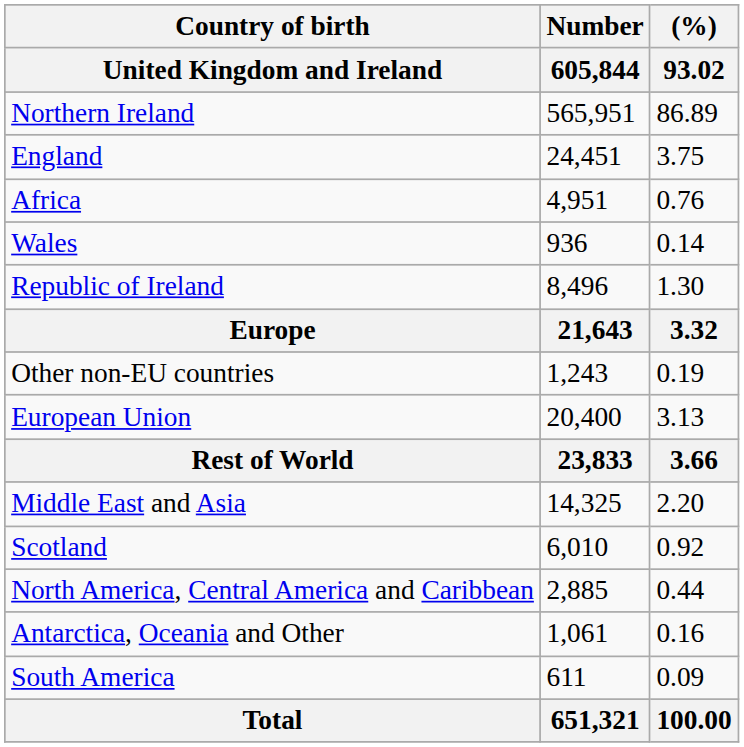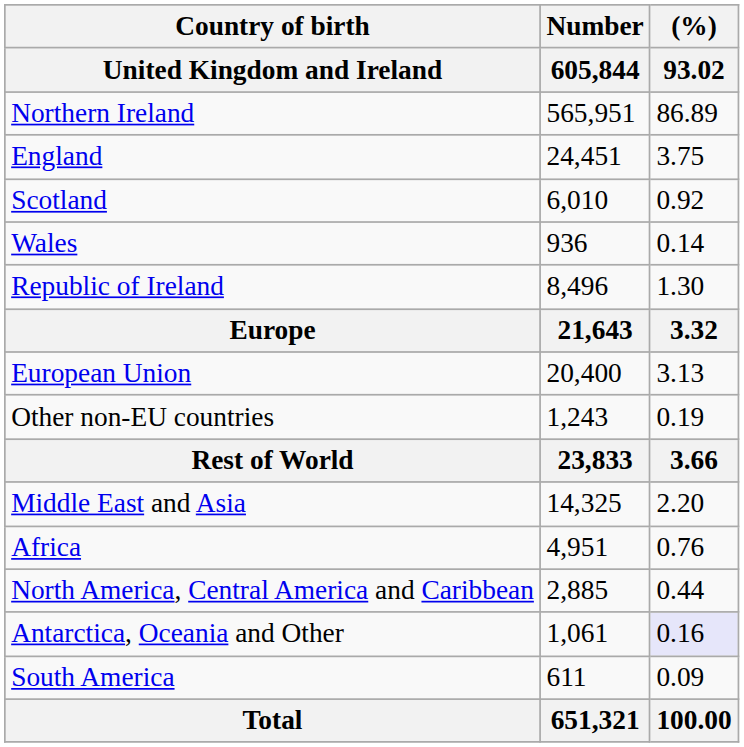rows swapped: Scotland <-> Africa
rows swapped: European Union <-> Other non-EU countries
Antarctica, Oceania and Other | (%) / 93.02: no background -> lavender background
